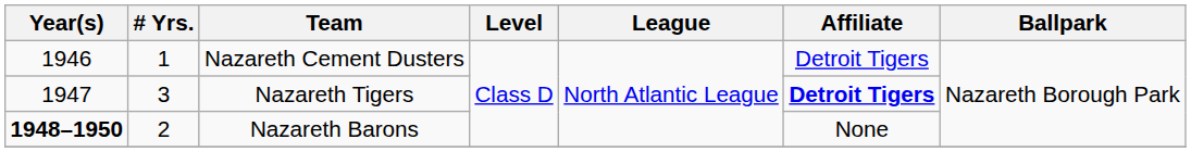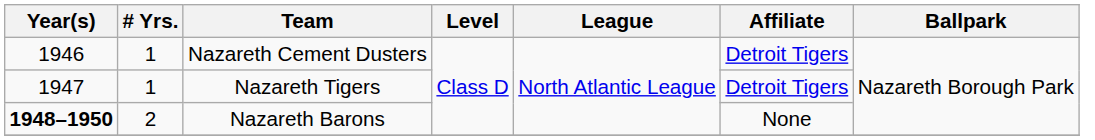Nazareth Tigers | # Yrs.: 3 -> 1
Nazareth Tigers | Affiliate: bold -> normal
